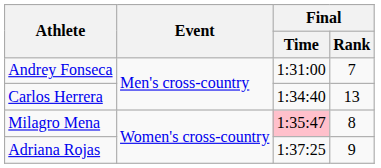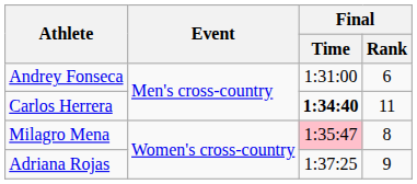Andrey Fonseca | Final / Rank: 7 -> 6
Carlos Herrera | Final / Time: normal -> bold
Carlos Herrera | Final / Rank: 13 -> 11
